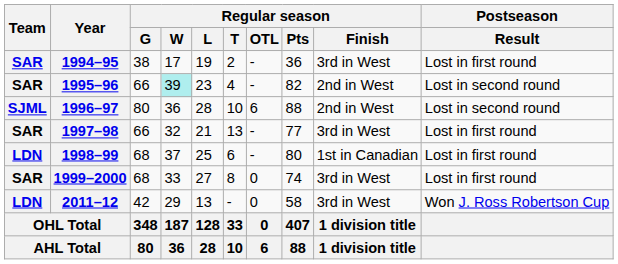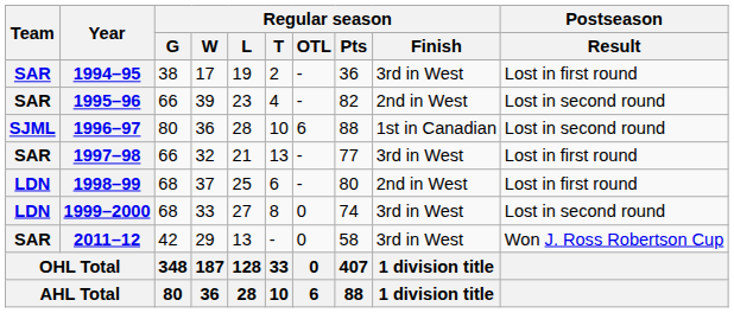1995–96 | Regular season / W: paleturquoise background -> no background
1996–97 | Regular season / Finish: 2nd in West -> 1st in Canadian
1998–99 | Regular season / Finish: 1st in Canadian -> 2nd in West
1999–2000 | Team: SAR -> LDN
1999–2000 | Postseason / Result: Lost in first round -> Lost in second round
2011–12 | Team: LDN -> SAR
